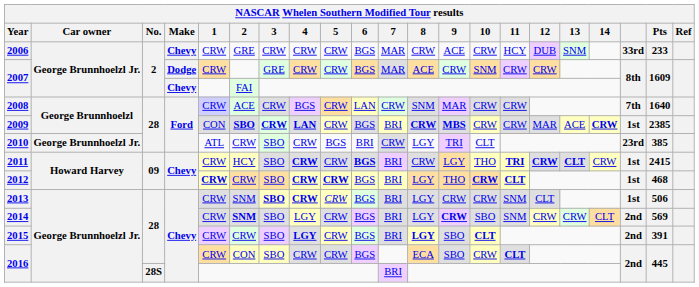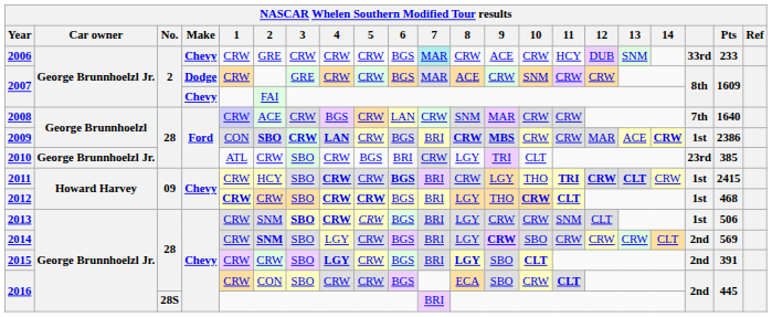2006 | 7: no background -> paleturquoise background
2009 | Pts: 2385 -> 2386
2014 | 11: SNM -> CRW
